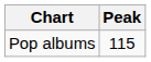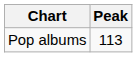Pop albums | Peak: 115 -> 113
